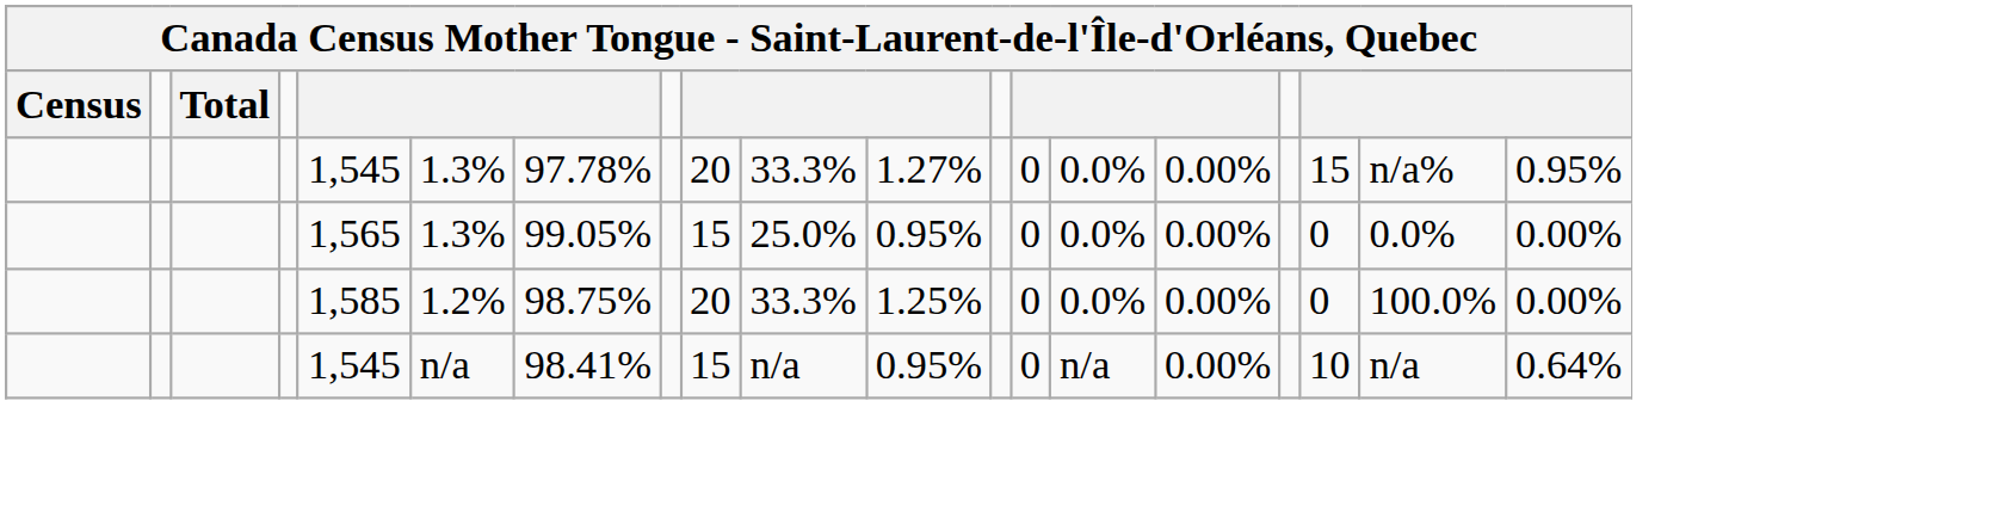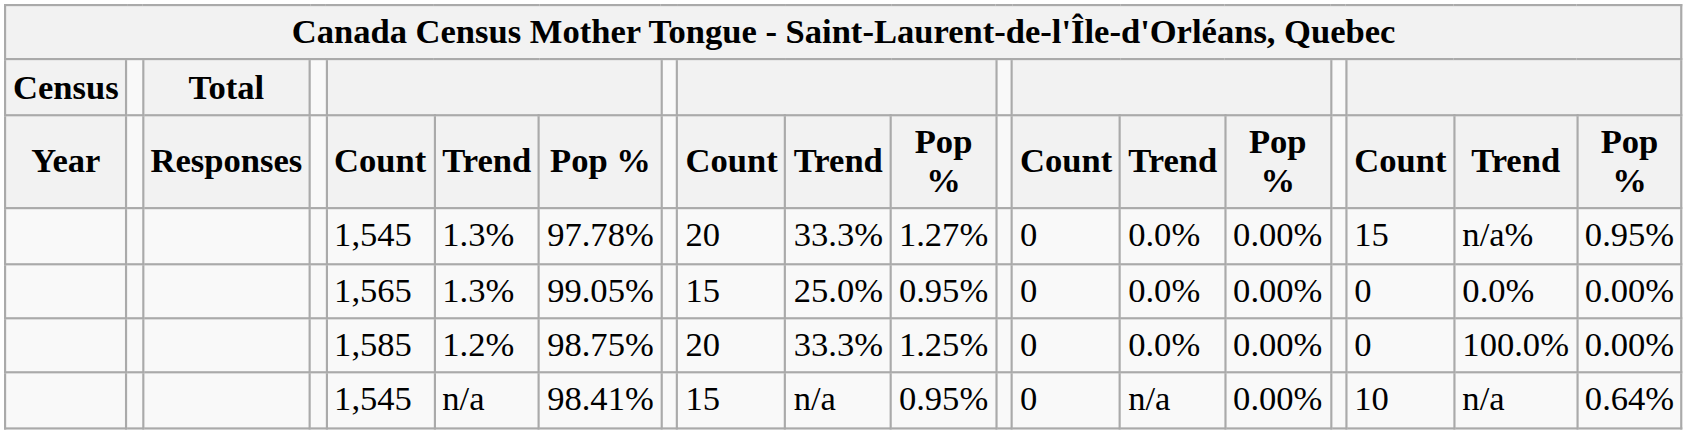+ row: Year | Responses | Count | Trend | Pop % | Count | Trend | Pop % | Count | Trend | Pop % | Count | Trend | Pop %
